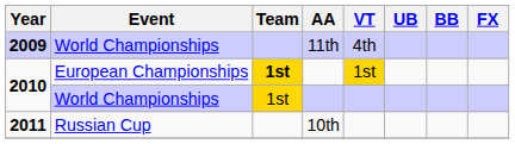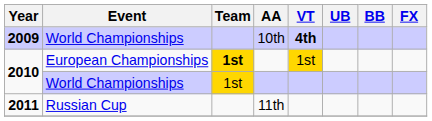2009 | AA: 11th -> 10th
2009 | VT: normal -> bold
2011 | AA: 10th -> 11th
